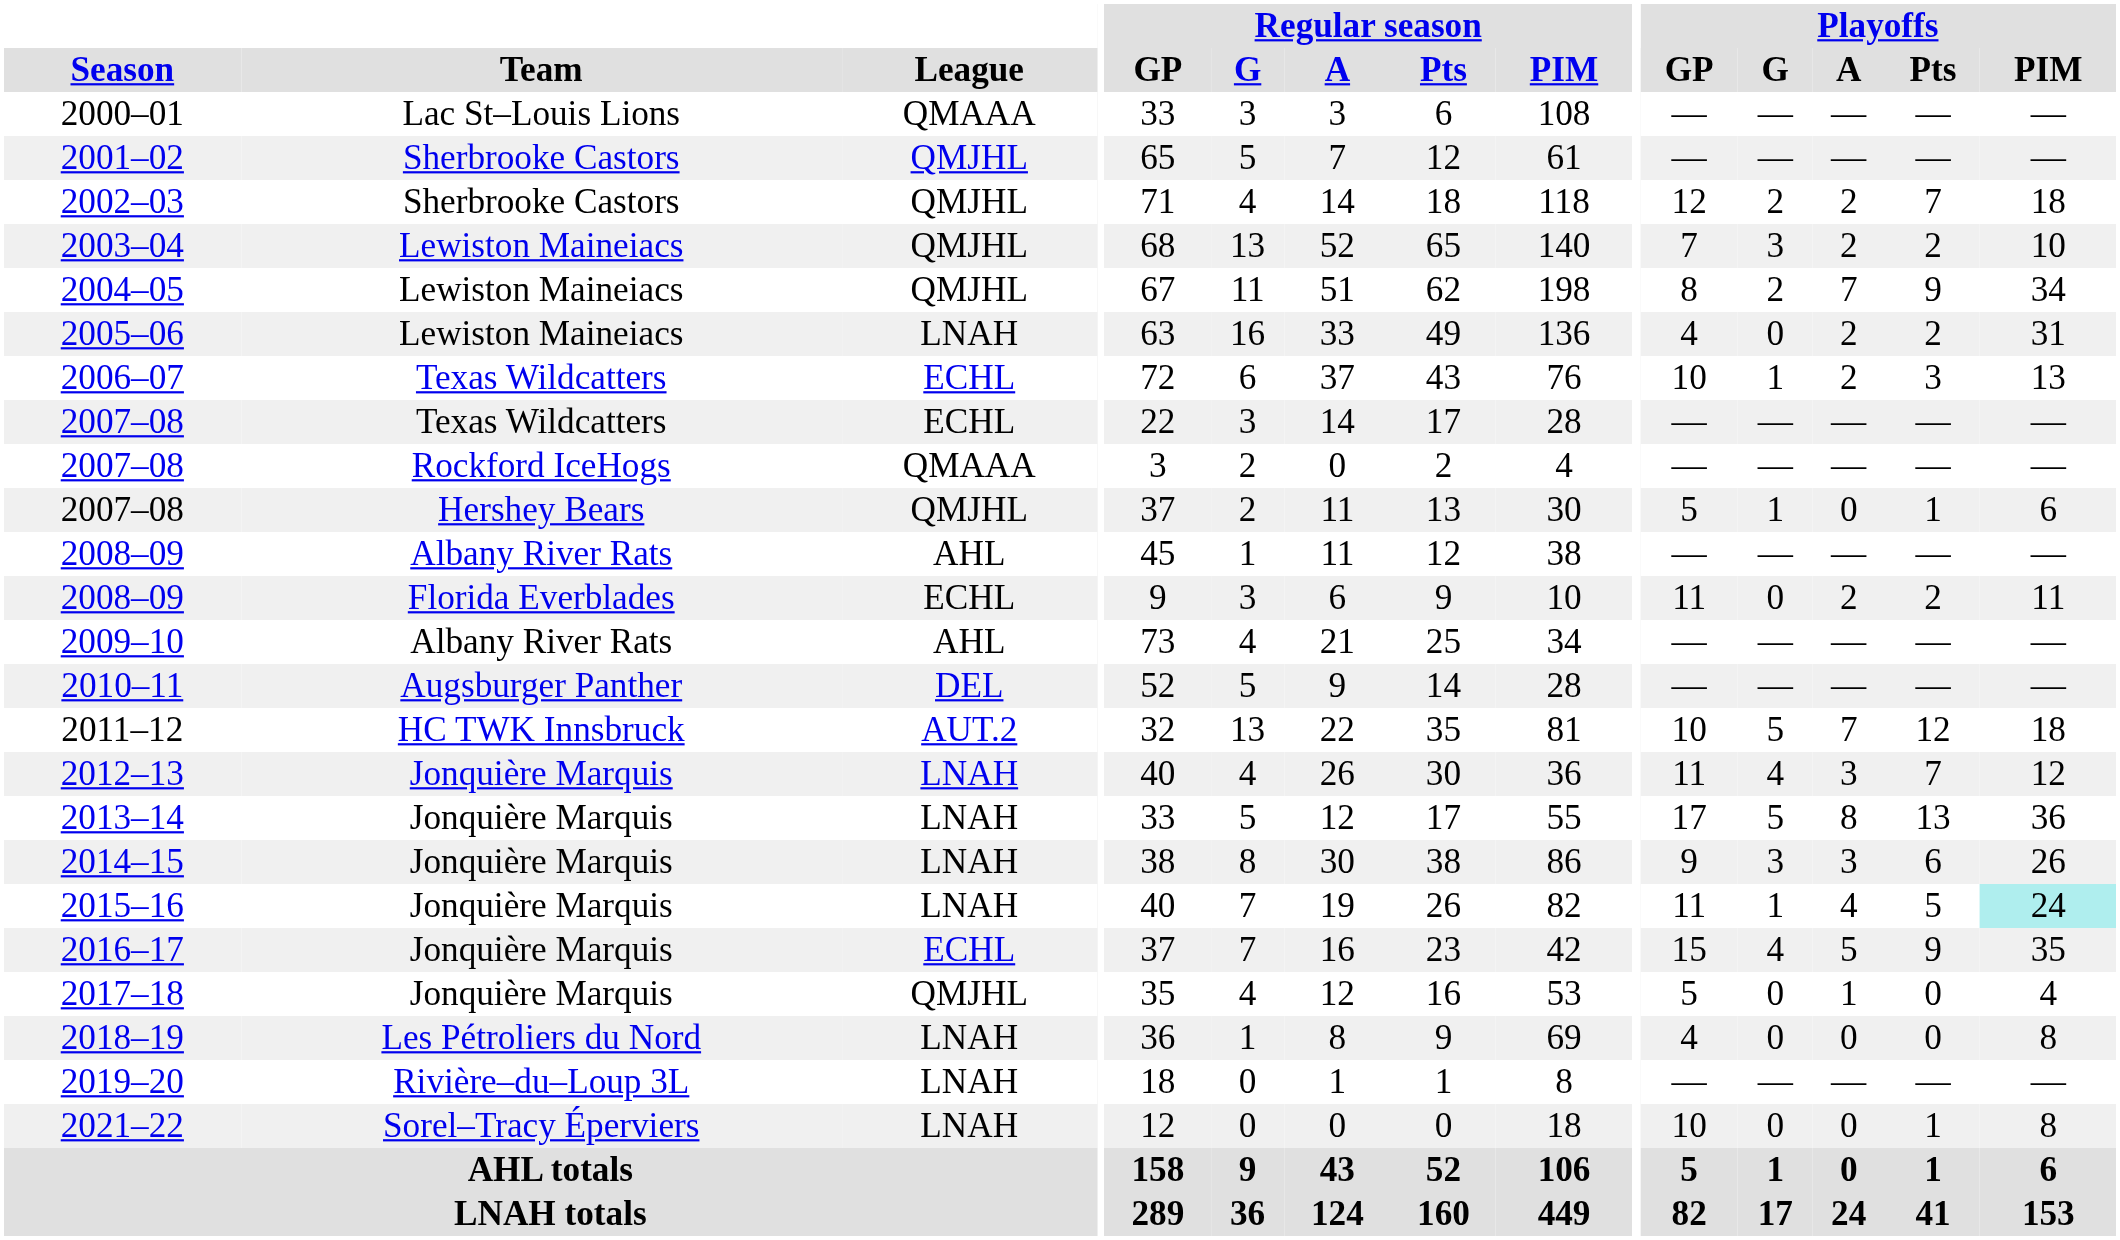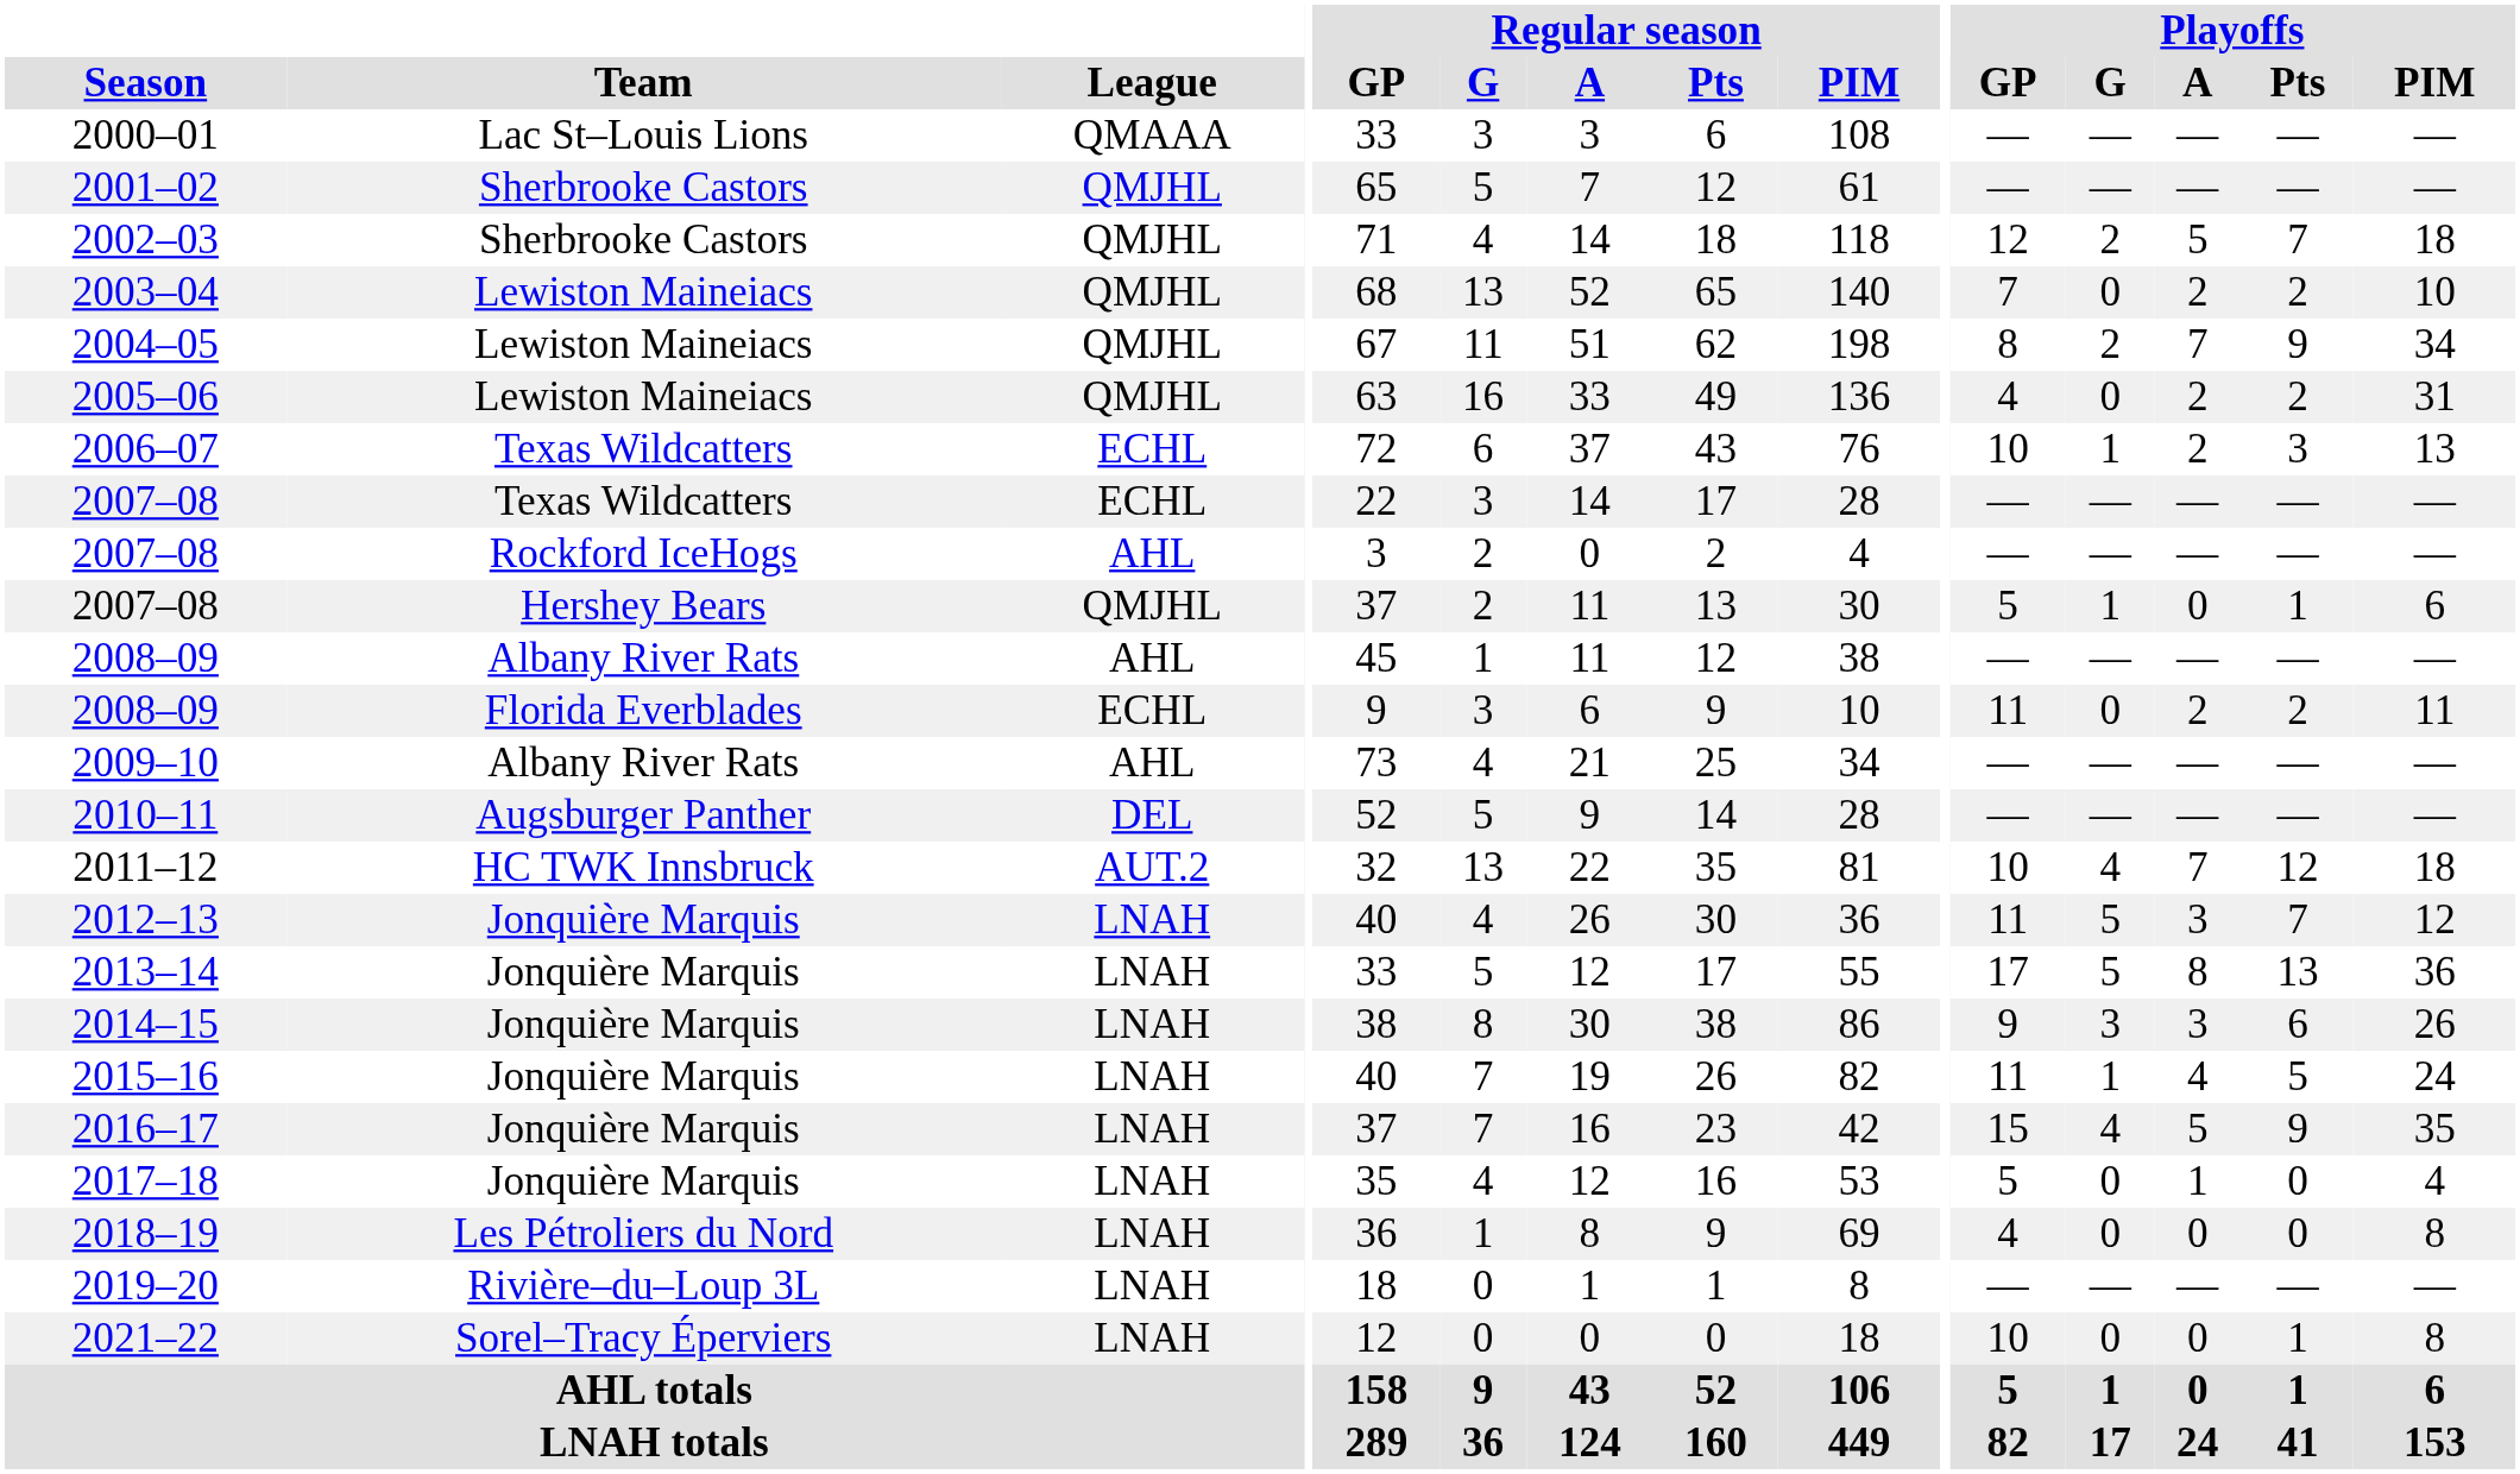2002–03 | Playoffs / A: 2 -> 5
2003–04 | Playoffs / G: 3 -> 0
2005–06 | League: LNAH -> QMJHL
2007–08 / Rockford IceHogs | League: QMAAA -> AHL
2011–12 | Playoffs / G: 5 -> 4
2012–13 | Playoffs / G: 4 -> 5
2015–16 | Playoffs / PIM: paleturquoise background -> no background
2016–17 | League: ECHL -> LNAH
2017–18 | League: QMJHL -> LNAH
